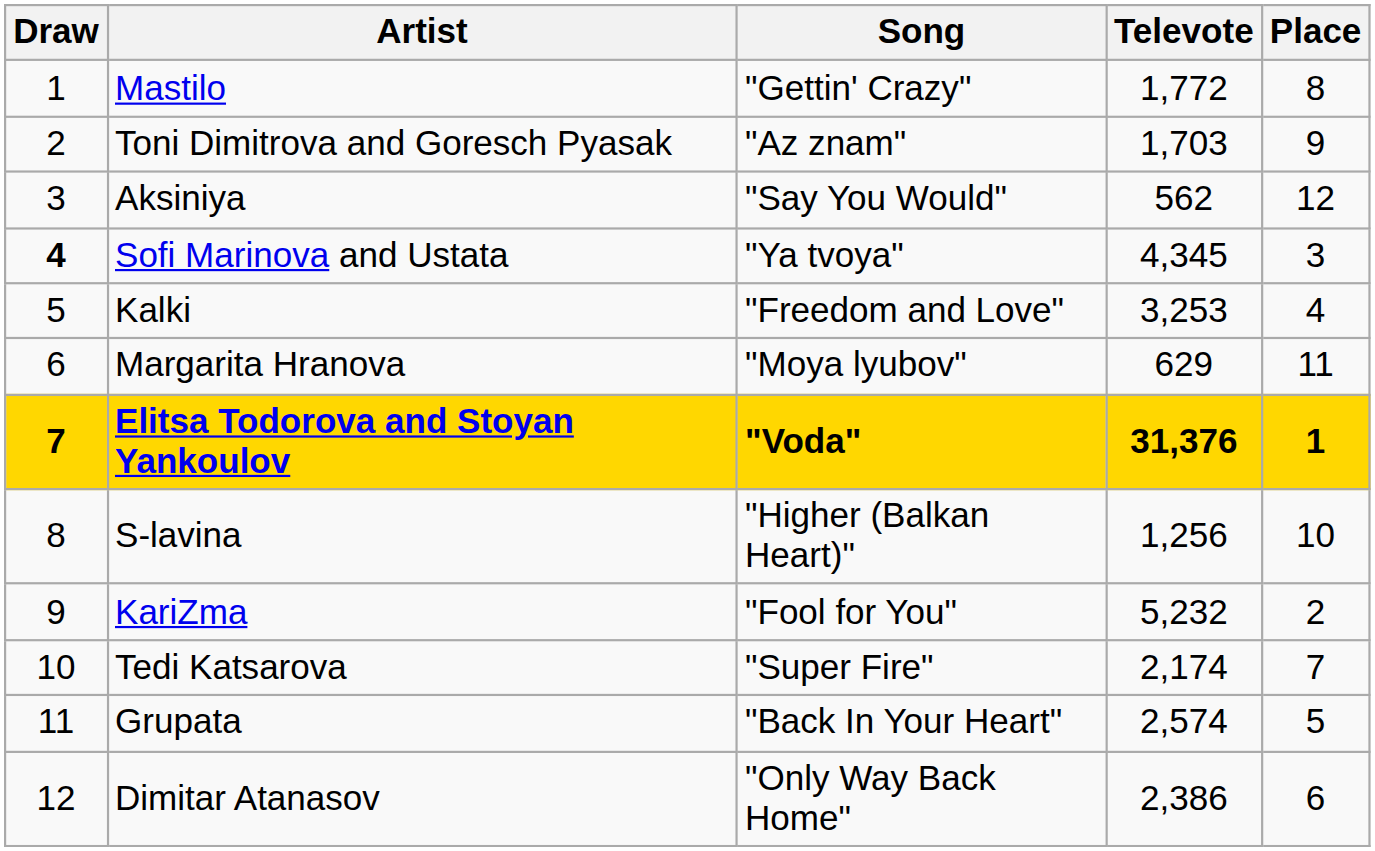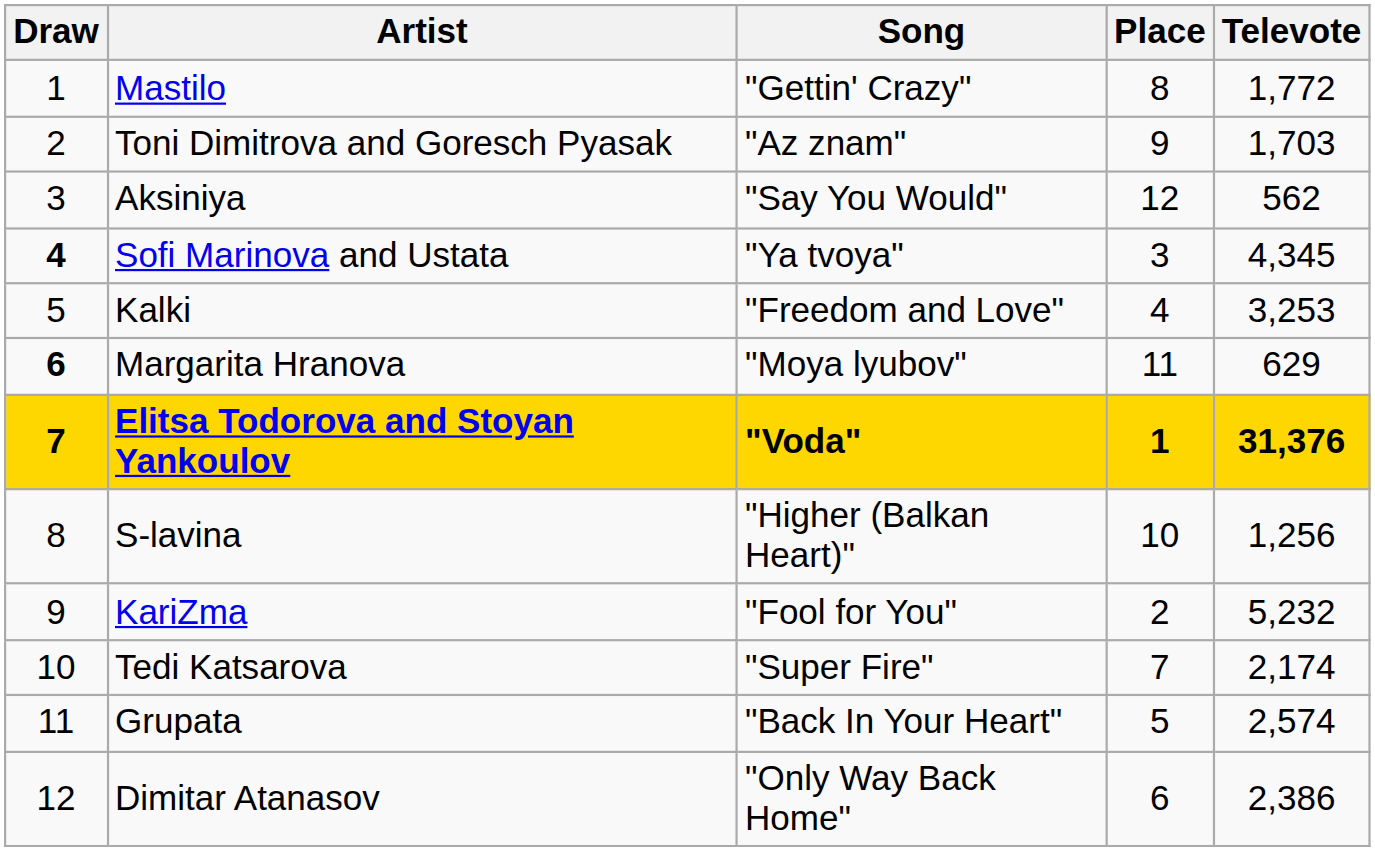columns swapped: Televote <-> Place
Margarita Hranova | Draw: normal -> bold
